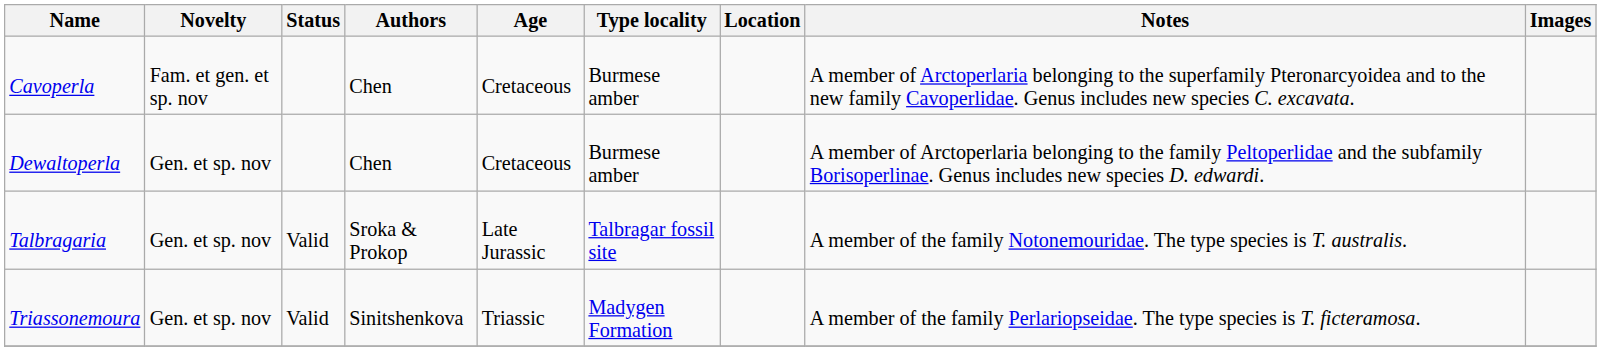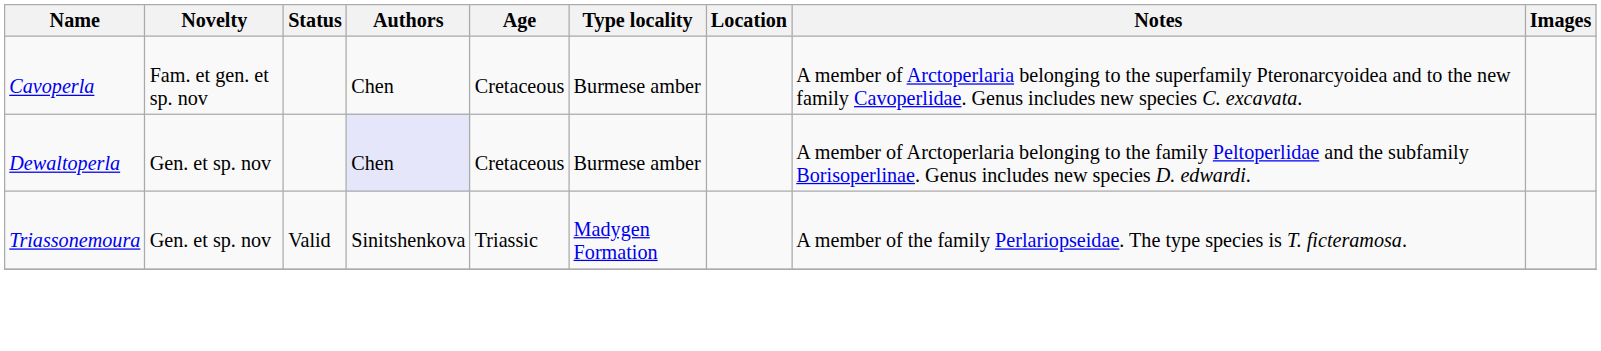Dewaltoperla | Authors: no background -> lavender background
- row: Talbragaria | Gen. et sp. nov | Valid | Sroka & Prokop | Late Jurassic | Talbragar fossil site | A member of the family Notonemouridae. The type species is T. australis.
